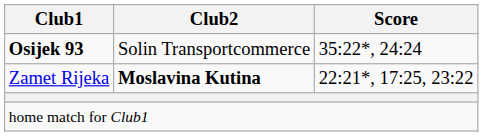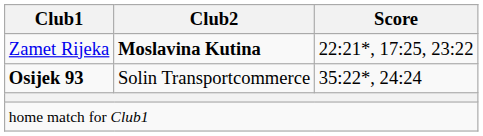rows swapped: Osijek 93 <-> Zamet Rijeka
